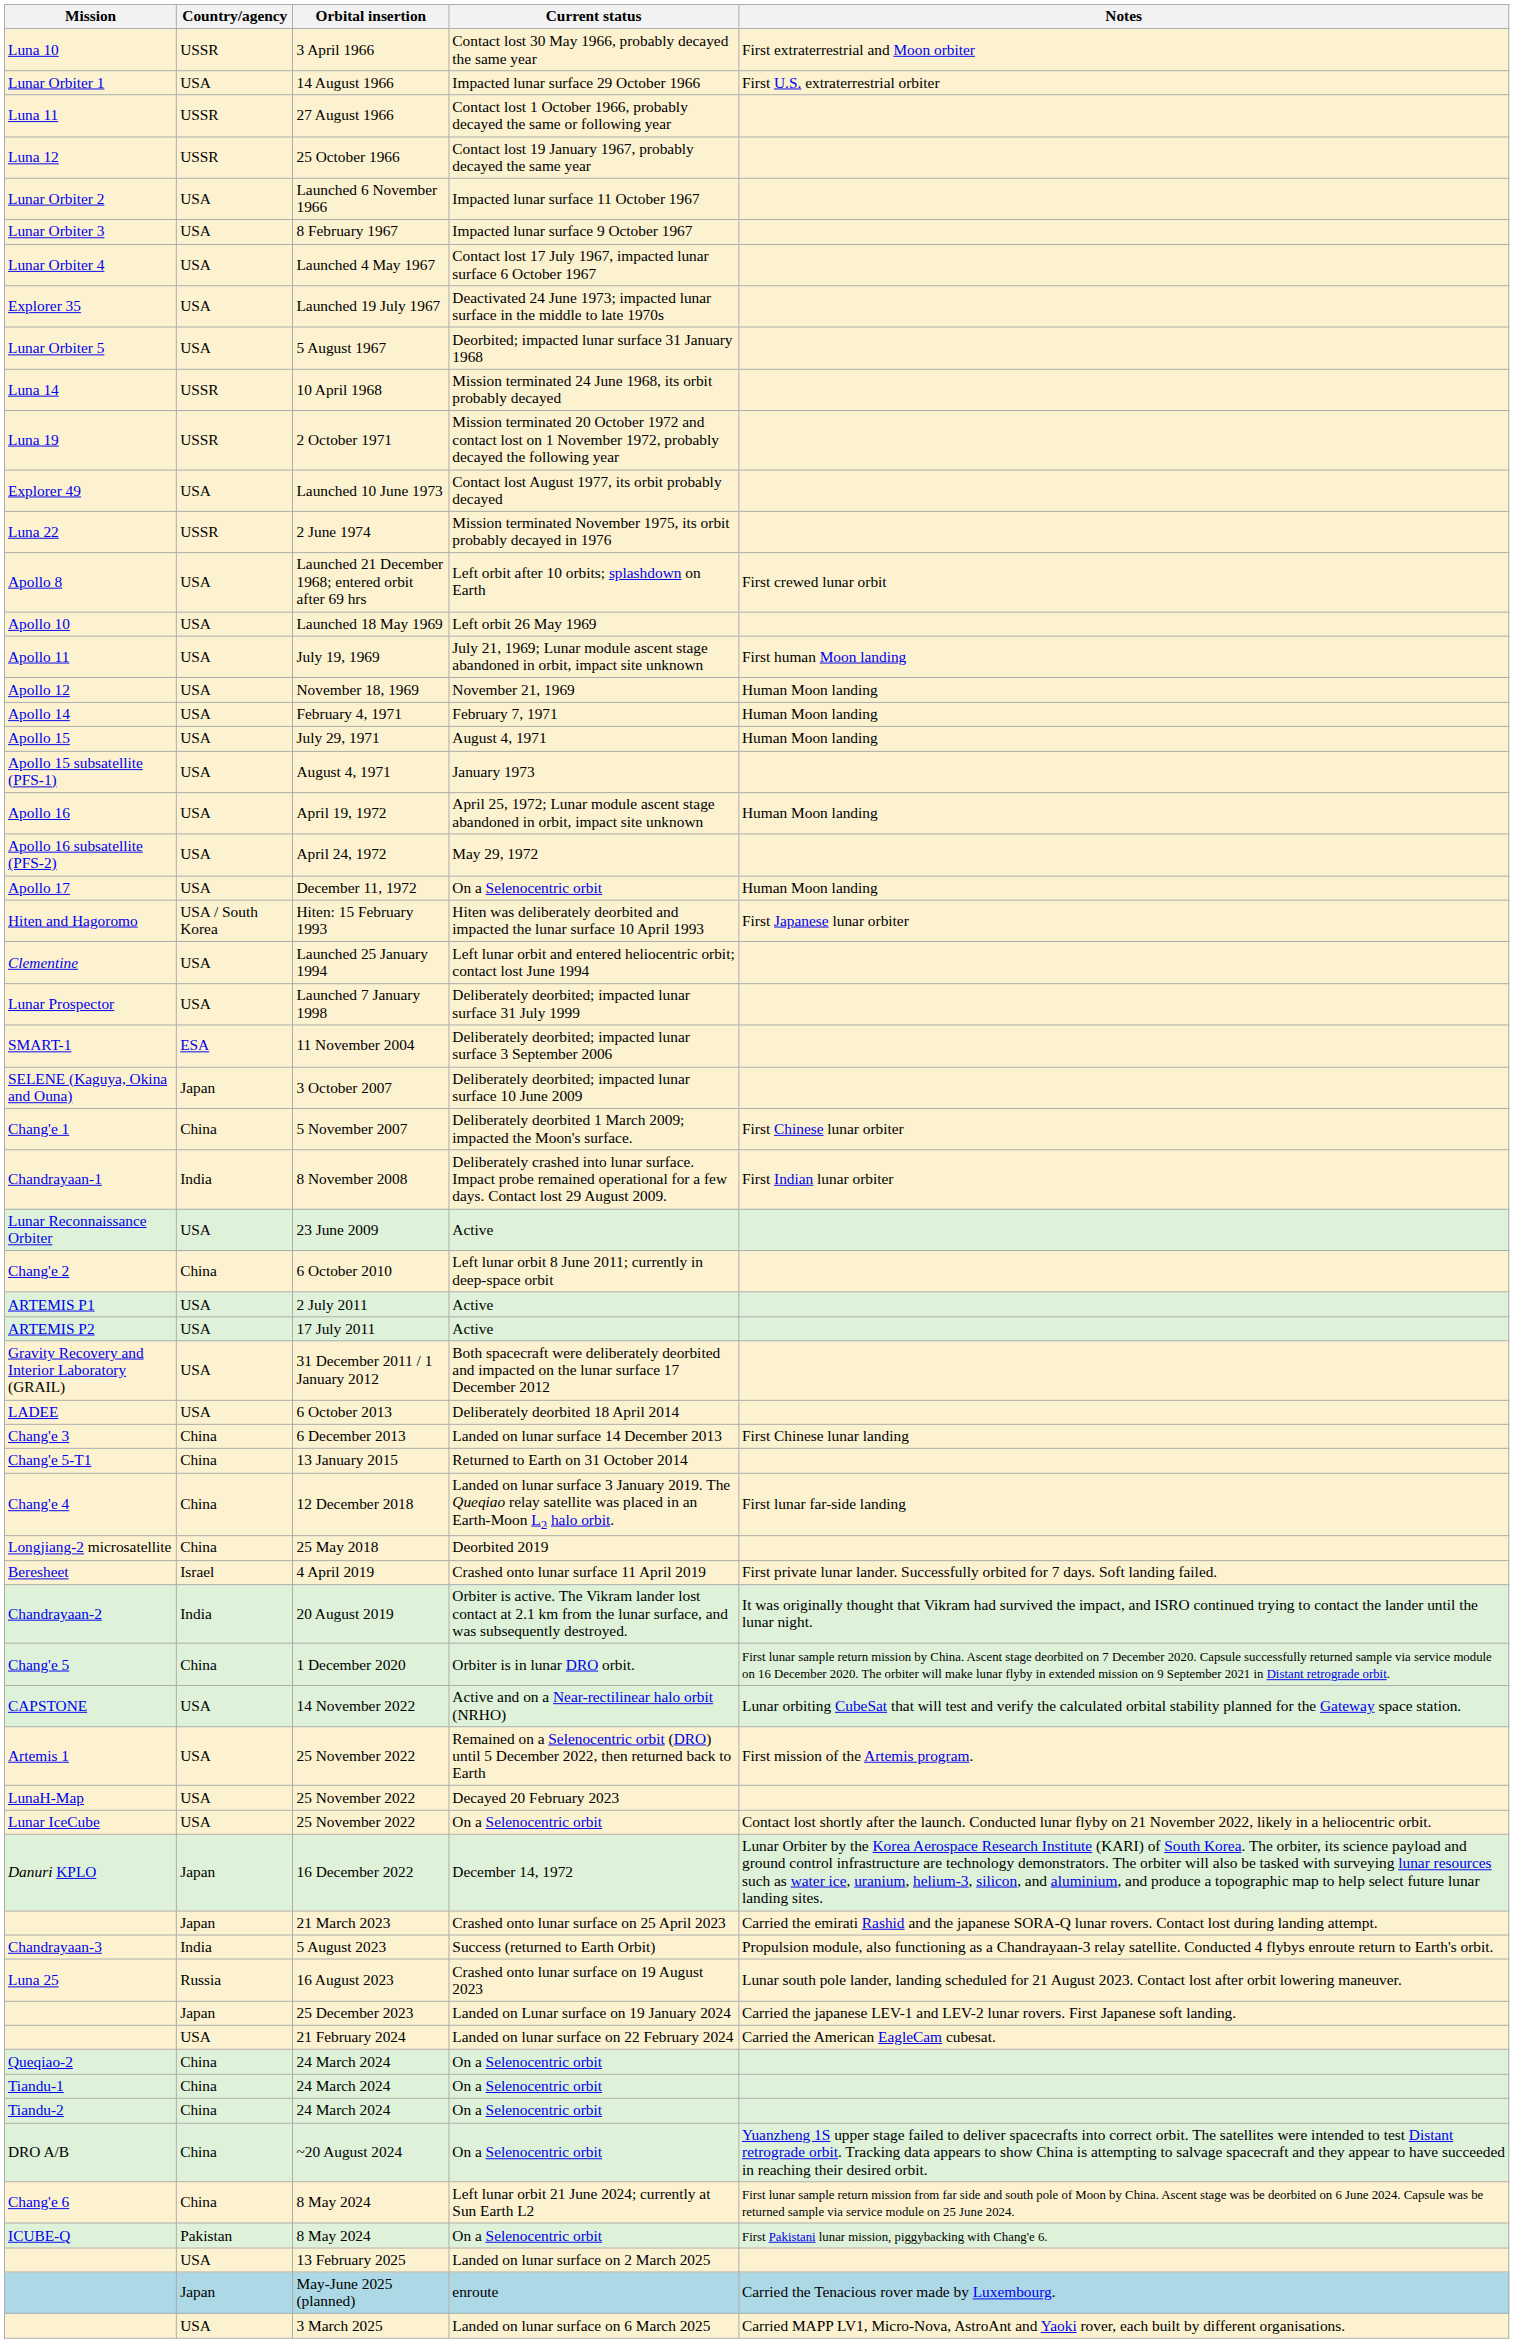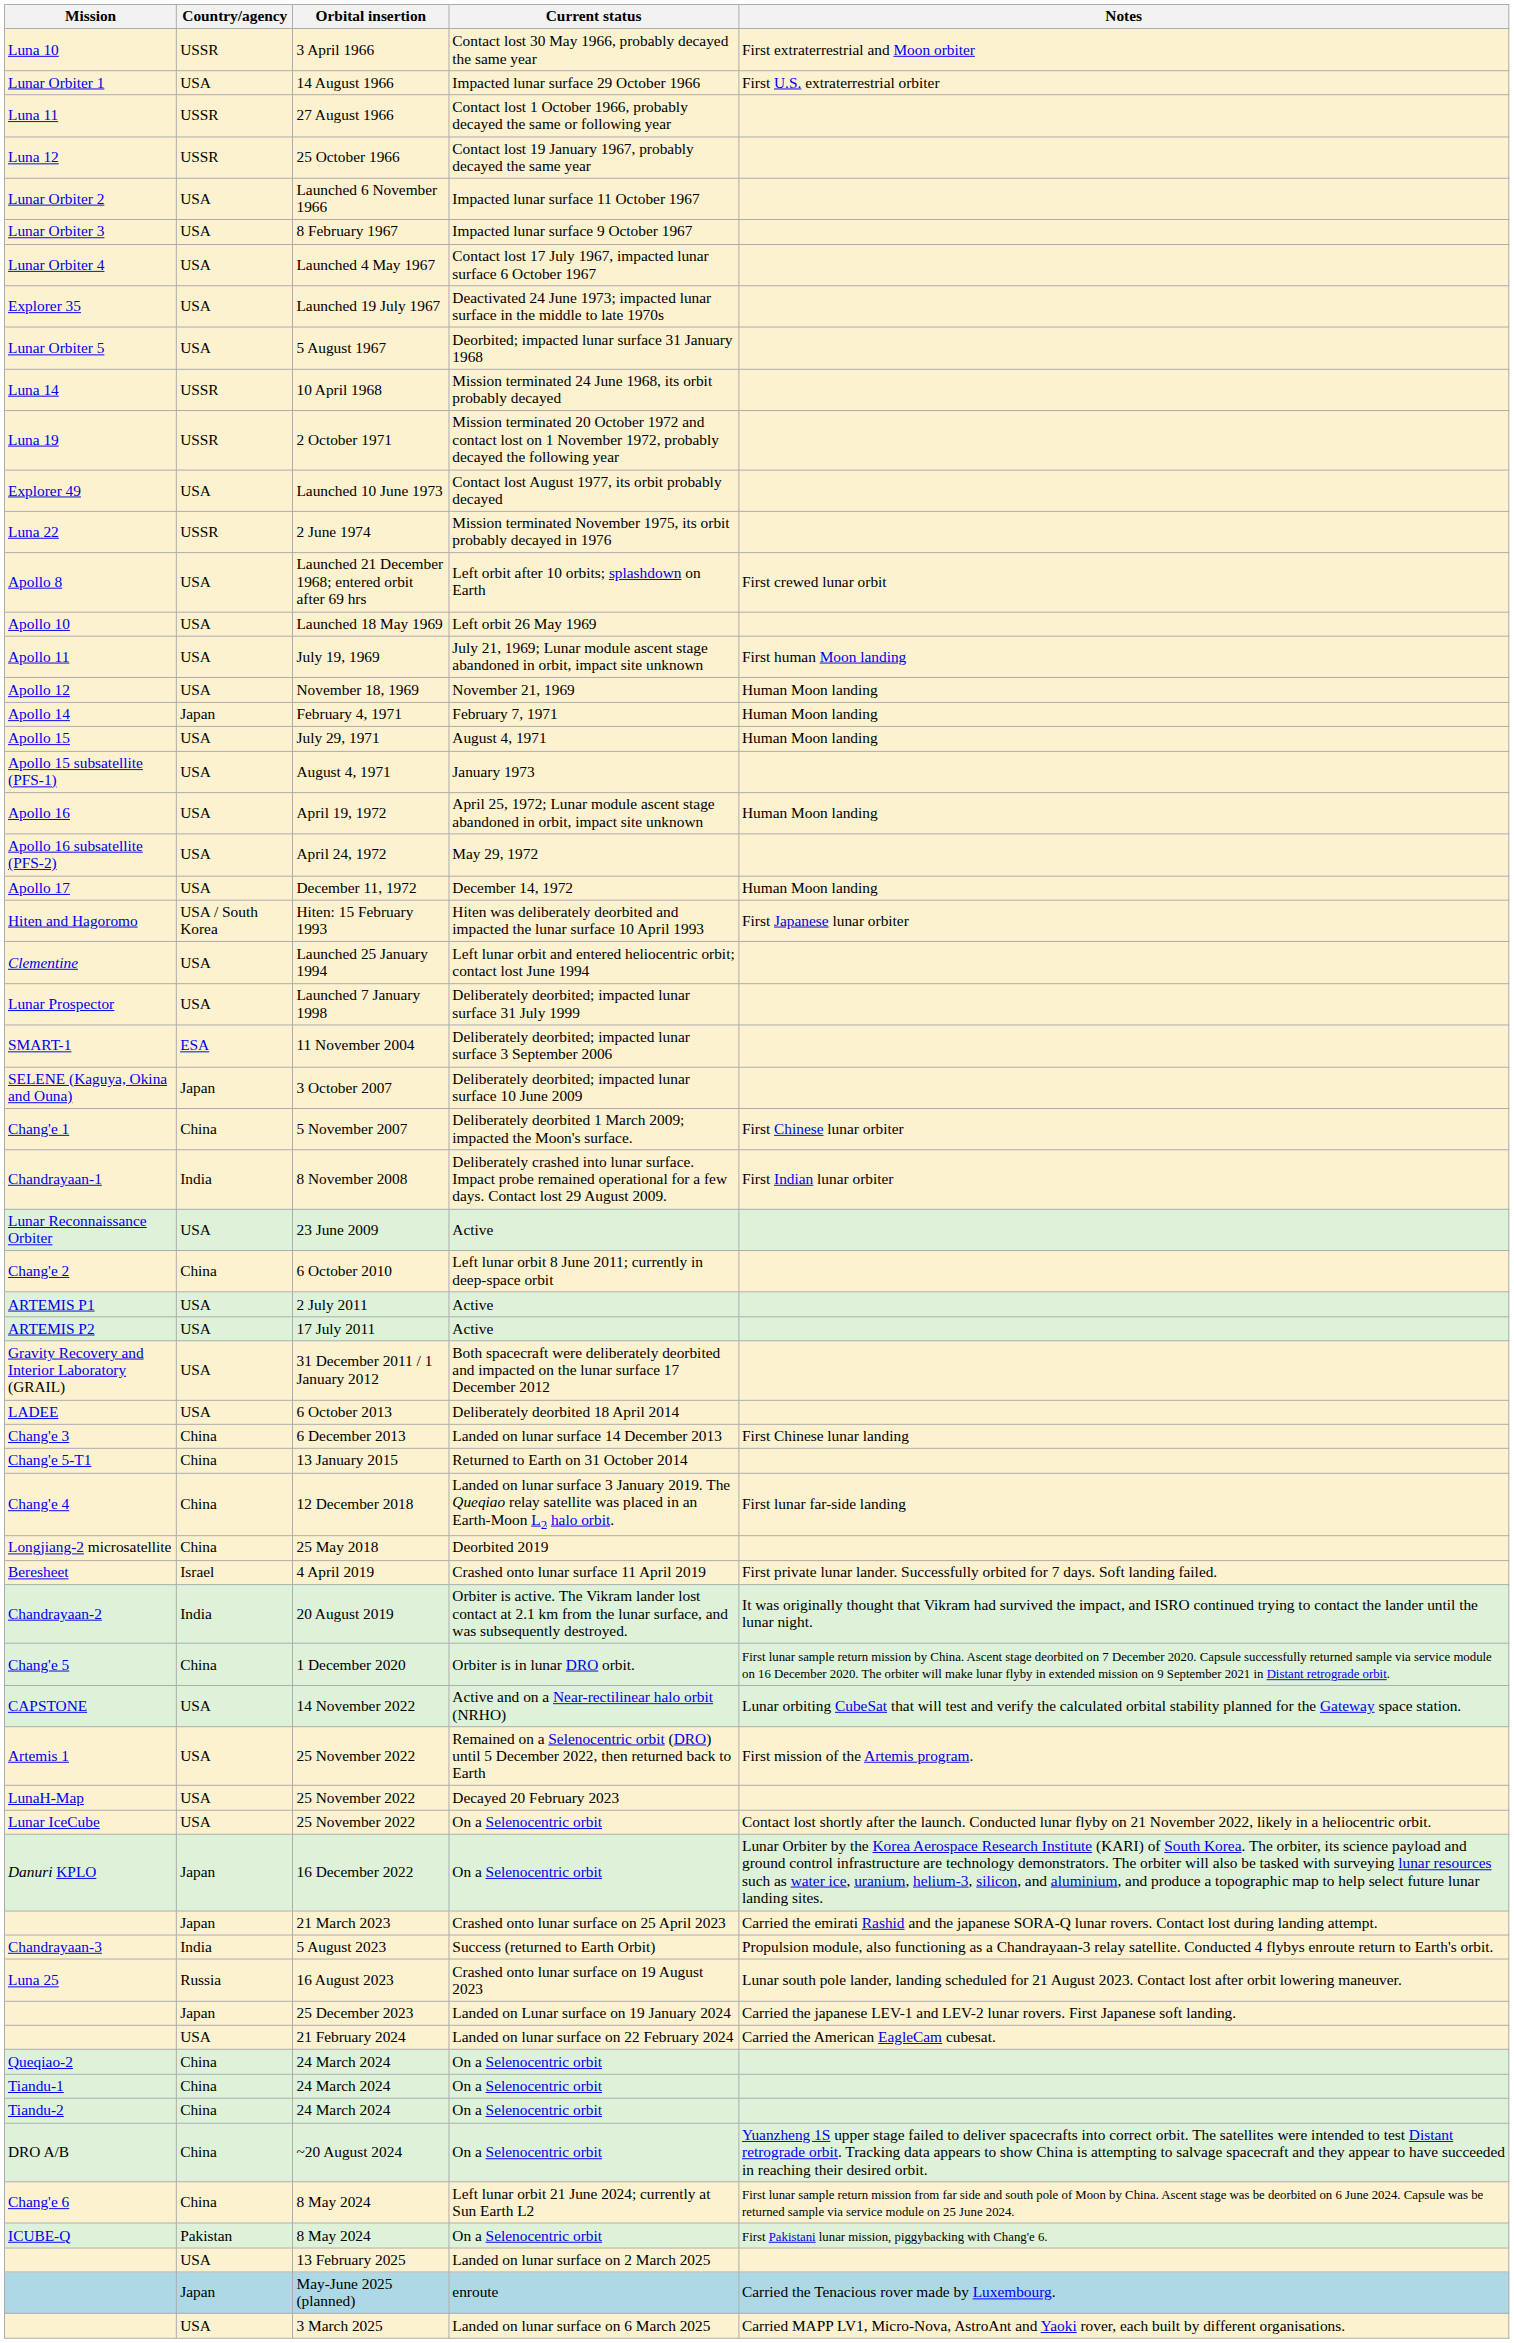Apollo 14 | Country/agency: USA -> Japan
Apollo 17 | Current status: On a Selenocentric orbit -> December 14, 1972
Danuri KPLO | Current status: December 14, 1972 -> On a Selenocentric orbit
